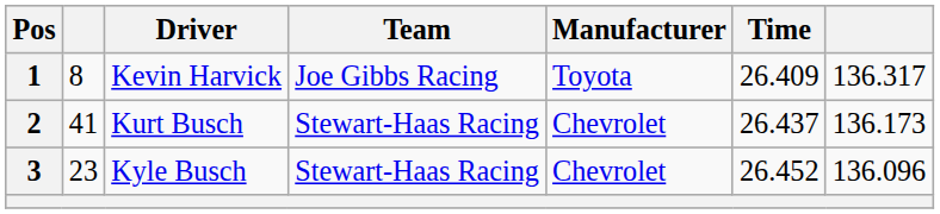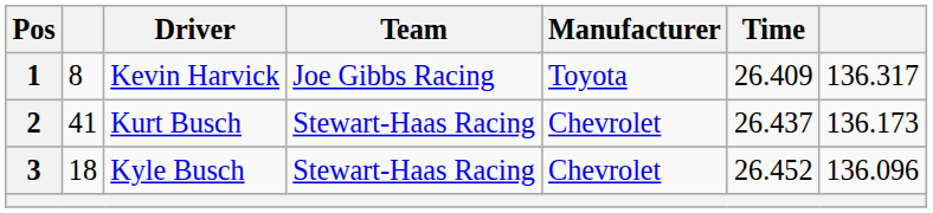3 | column 2: 23 -> 18
